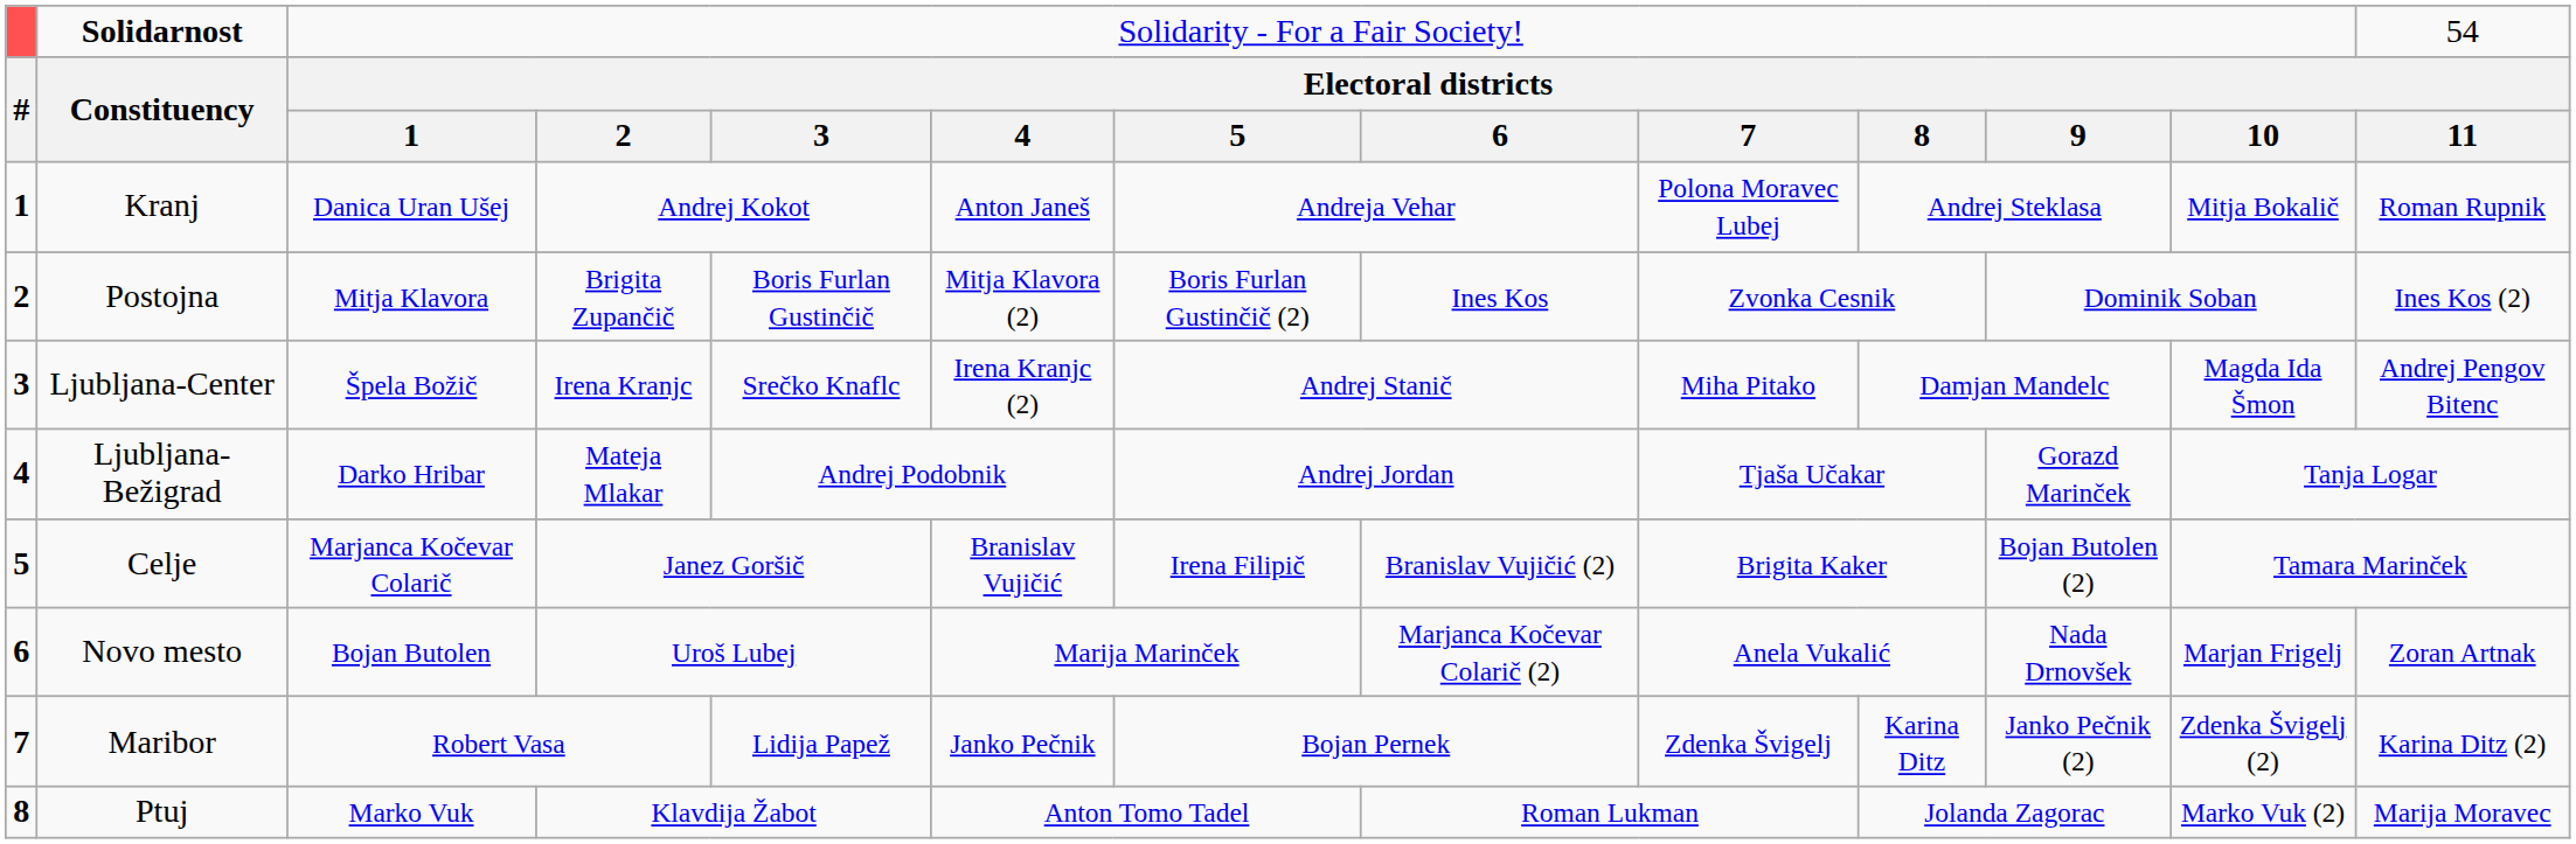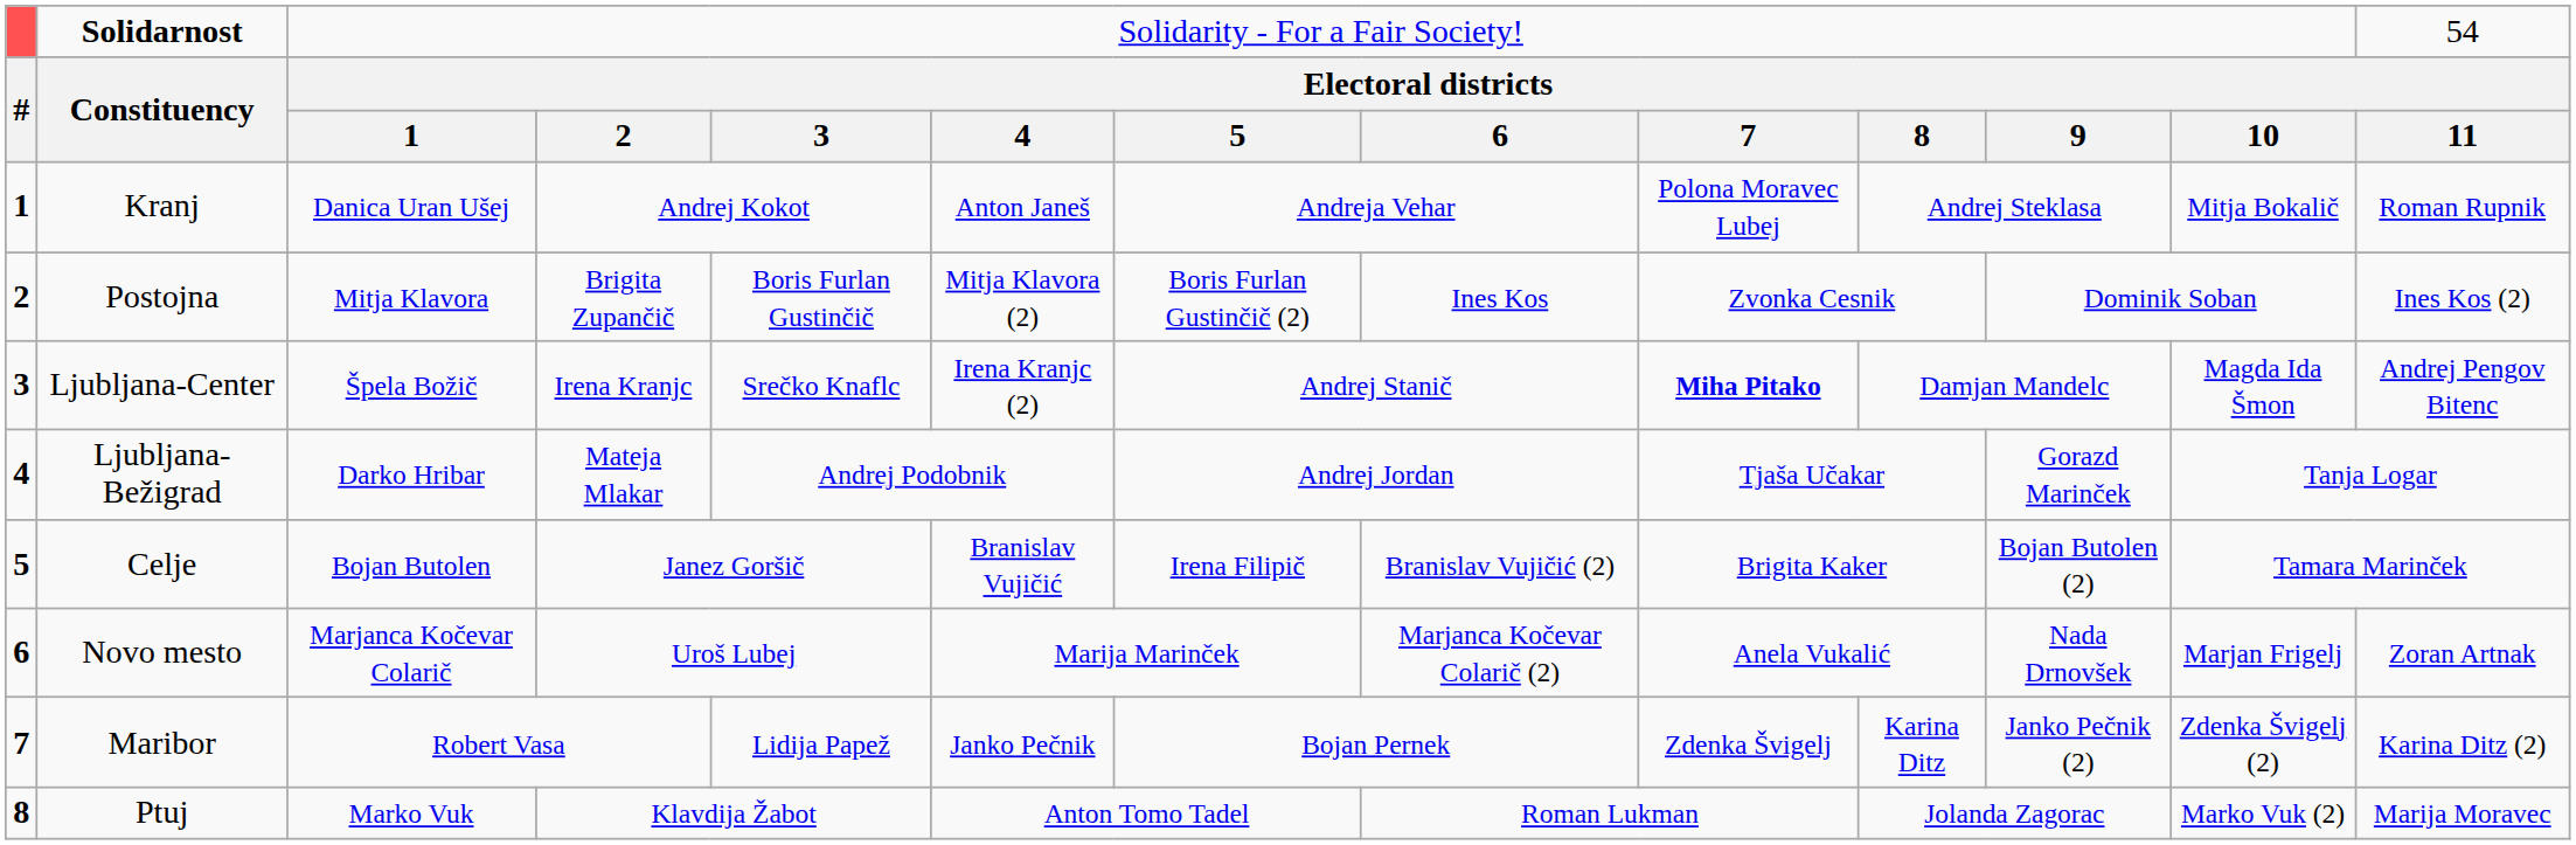Ljubljana-Center | column 9: normal -> bold
Celje | column 3: Marjanca Kočevar Colarič -> Bojan Butolen
Novo mesto | column 3: Bojan Butolen -> Marjanca Kočevar Colarič
